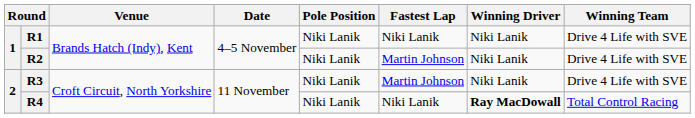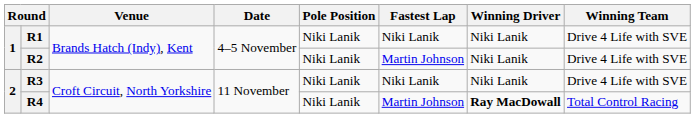R3 | Fastest Lap: Martin Johnson -> Niki Lanik
R4 | Fastest Lap: Niki Lanik -> Martin Johnson
